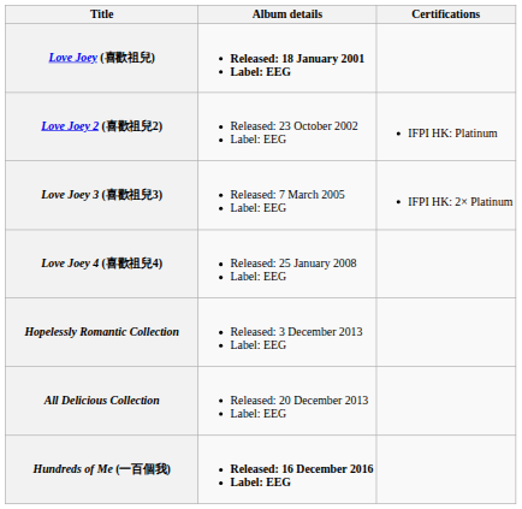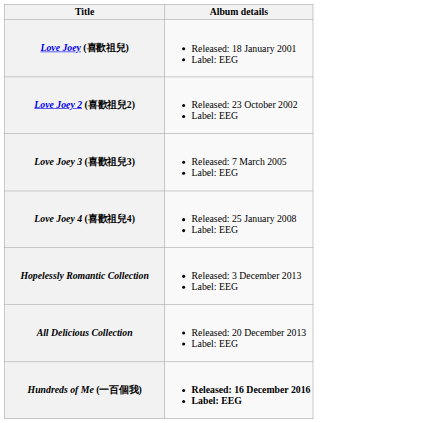- column: Certifications | IFPI HK: Platinum | IFPI HK: 2× Platinum
Love Joey (喜歡祖兒) | Album details: bold -> normal
